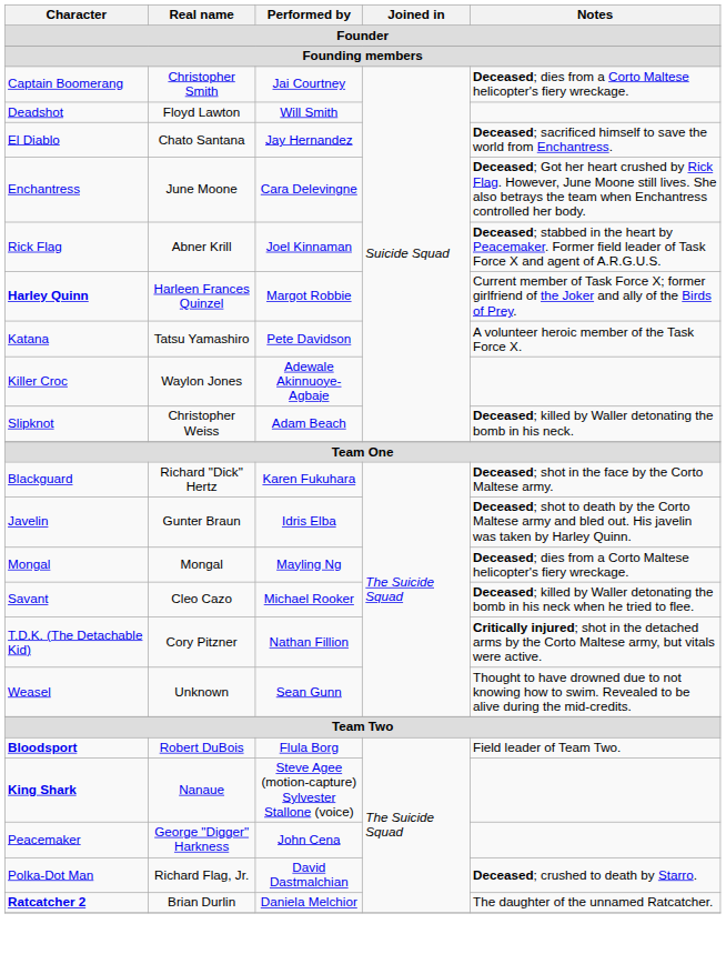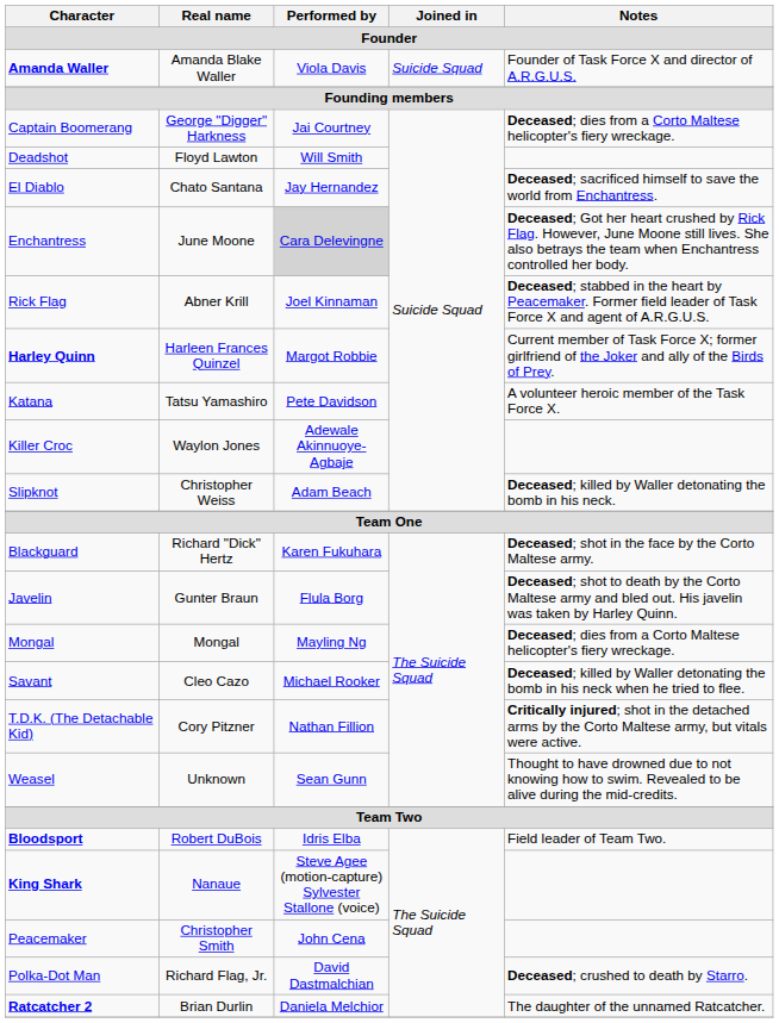+ row: Amanda Waller | Amanda Blake Waller | Viola Davis | Suicide Squad | Founder of Task Force X and director of A.R.G.U.S.
Captain Boomerang | Real name: Christopher Smith -> George "Digger" Harkness
Enchantress | Performed by: no background -> lightgrey background
Javelin | Performed by: Idris Elba -> Flula Borg
Bloodsport | Performed by: Flula Borg -> Idris Elba
Peacemaker | Real name: George "Digger" Harkness -> Christopher Smith
